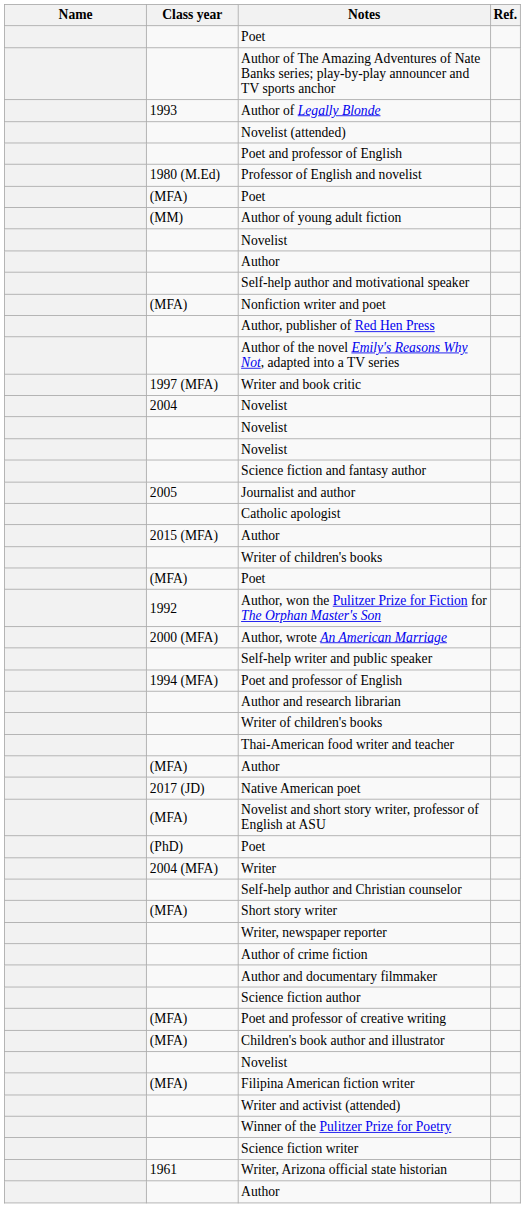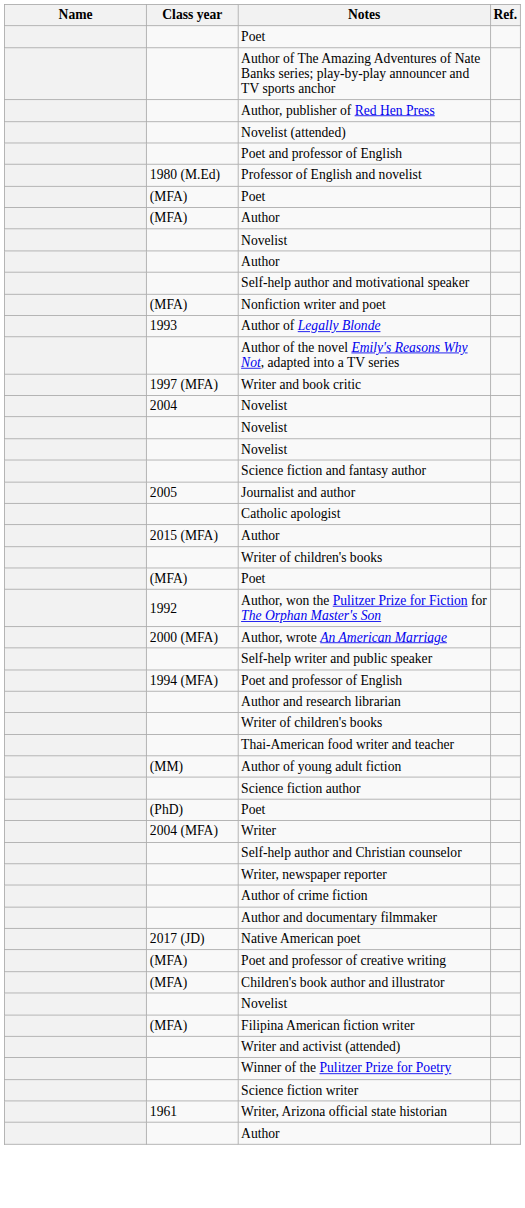rows swapped: Author of Legally Blonde <-> Author, publisher of Red Hen Press
rows swapped: (MFA) / Author <-> Author of young adult fiction
rows swapped: Science fiction author <-> Native American poet
- row: (MFA) | Novelist and short story writer, professor of English at ASU
- row: (MFA) | Short story writer
